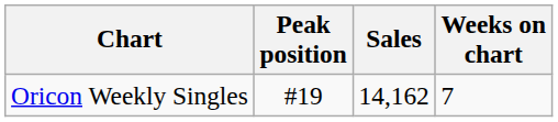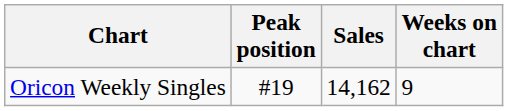Oricon Weekly Singles | Weeks on chart: 7 -> 9
